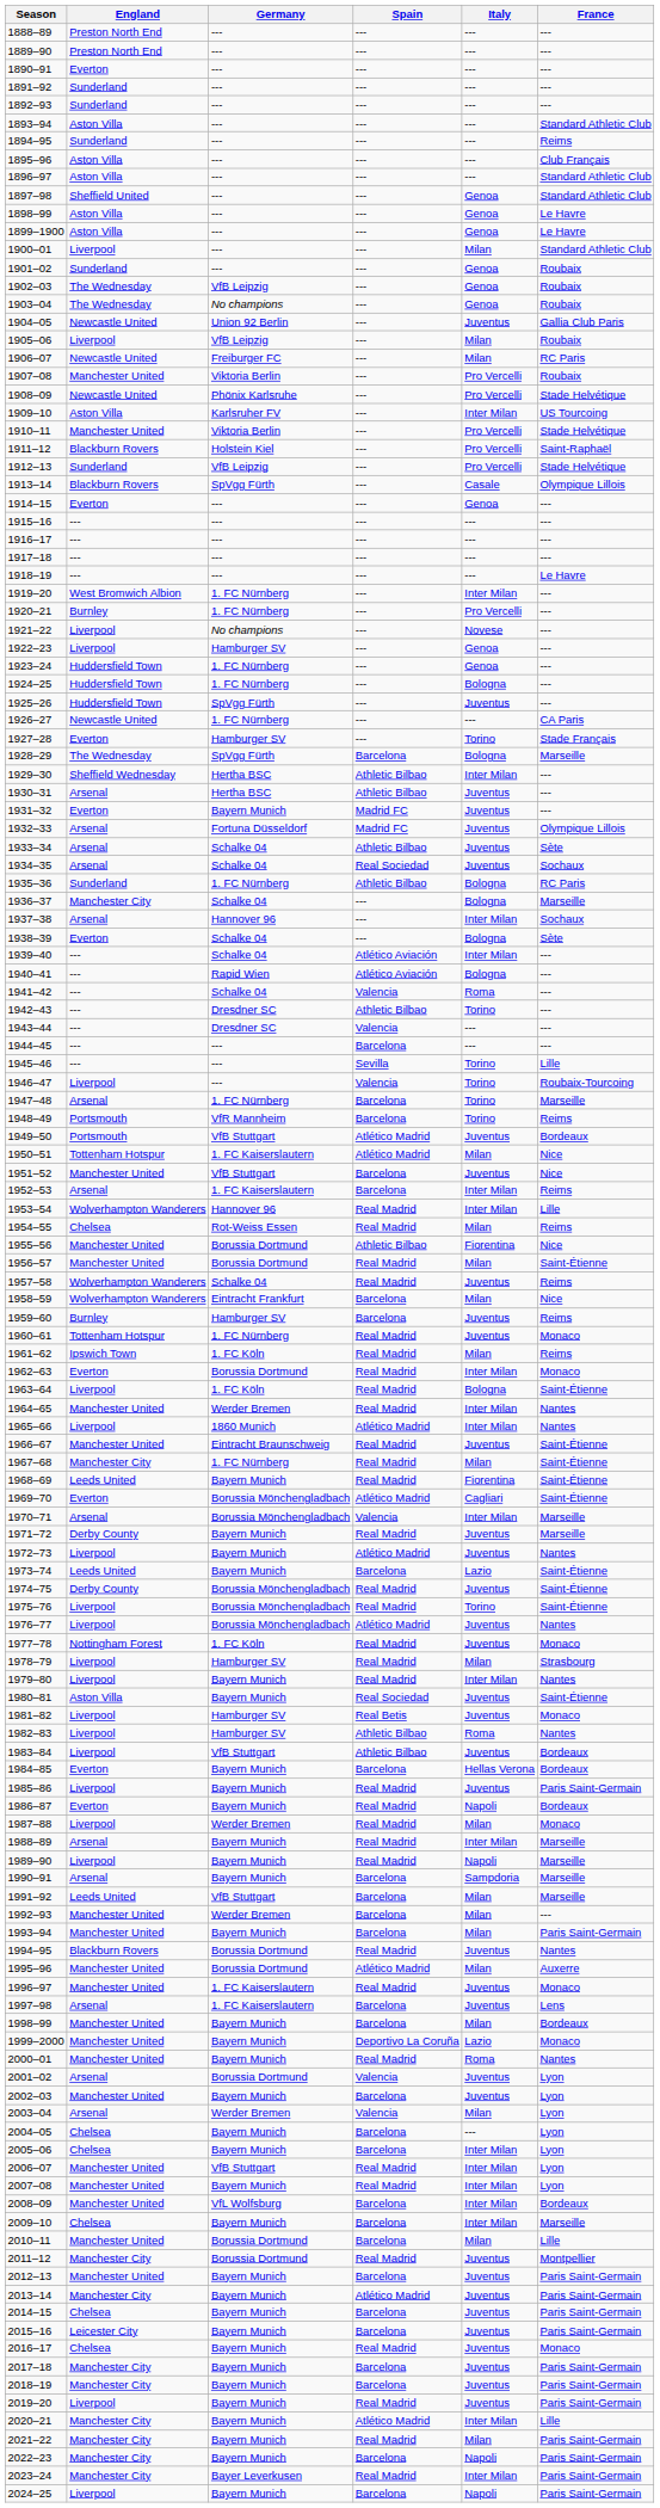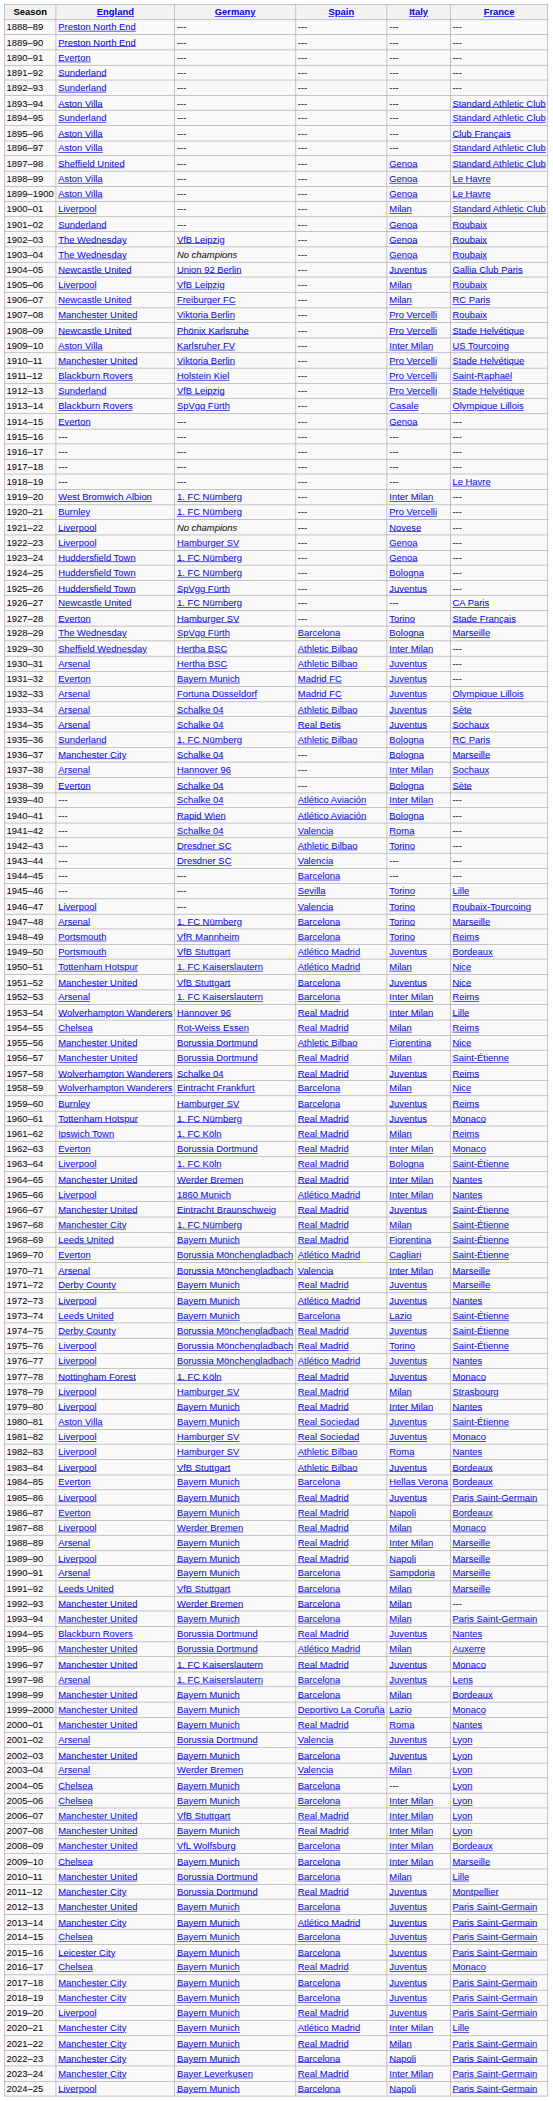1894–95 | France: Reims -> Standard Athletic Club
1934–35 | Spain: Real Sociedad -> Real Betis
1981–82 | Spain: Real Betis -> Real Sociedad
